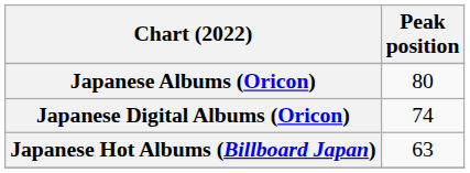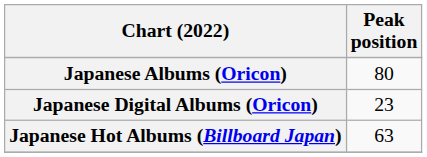Japanese Digital Albums (Oricon) | Peak position: 74 -> 23
